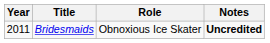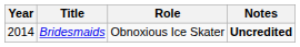Bridesmaids | Year: 2011 -> 2014
